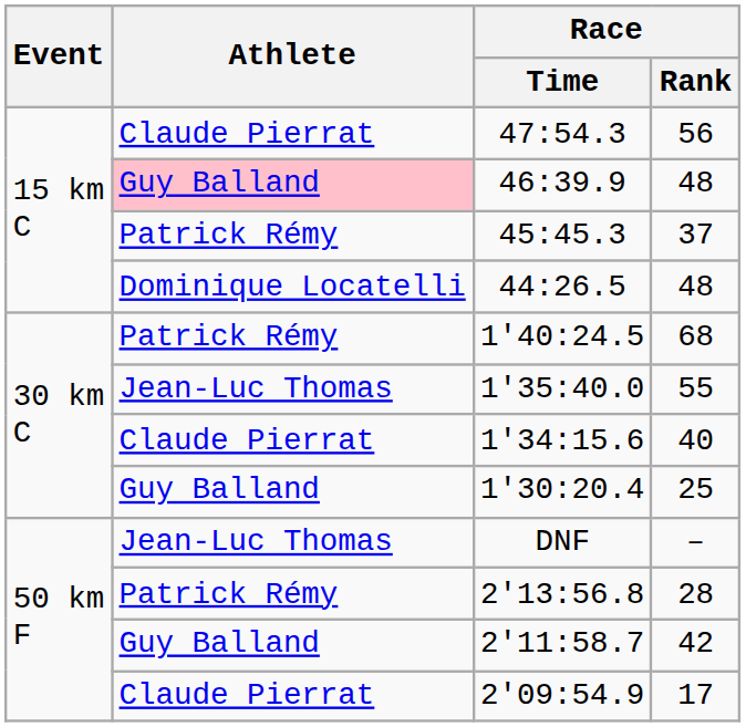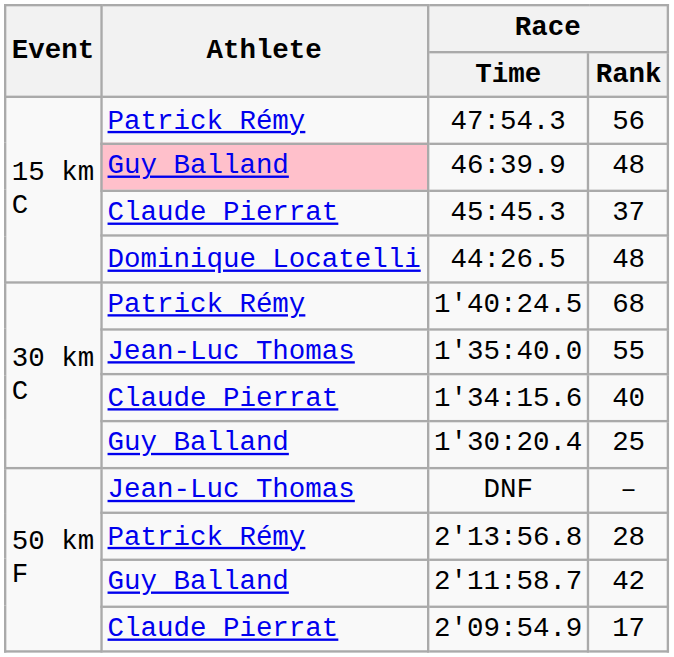47:54.3 | Athlete: Claude Pierrat -> Patrick Rémy
45:45.3 | Athlete: Patrick Rémy -> Claude Pierrat
